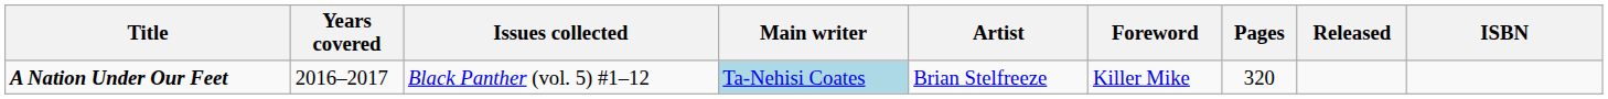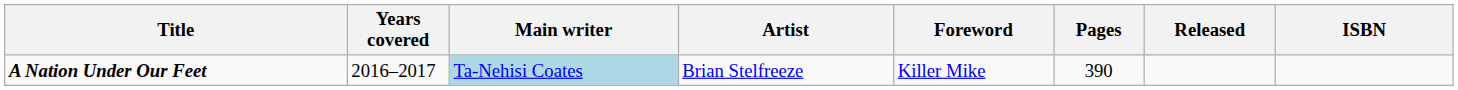- column: Issues collected | Black Panther (vol. 5) #1–12
A Nation Under Our Feet | Pages: 320 -> 390
